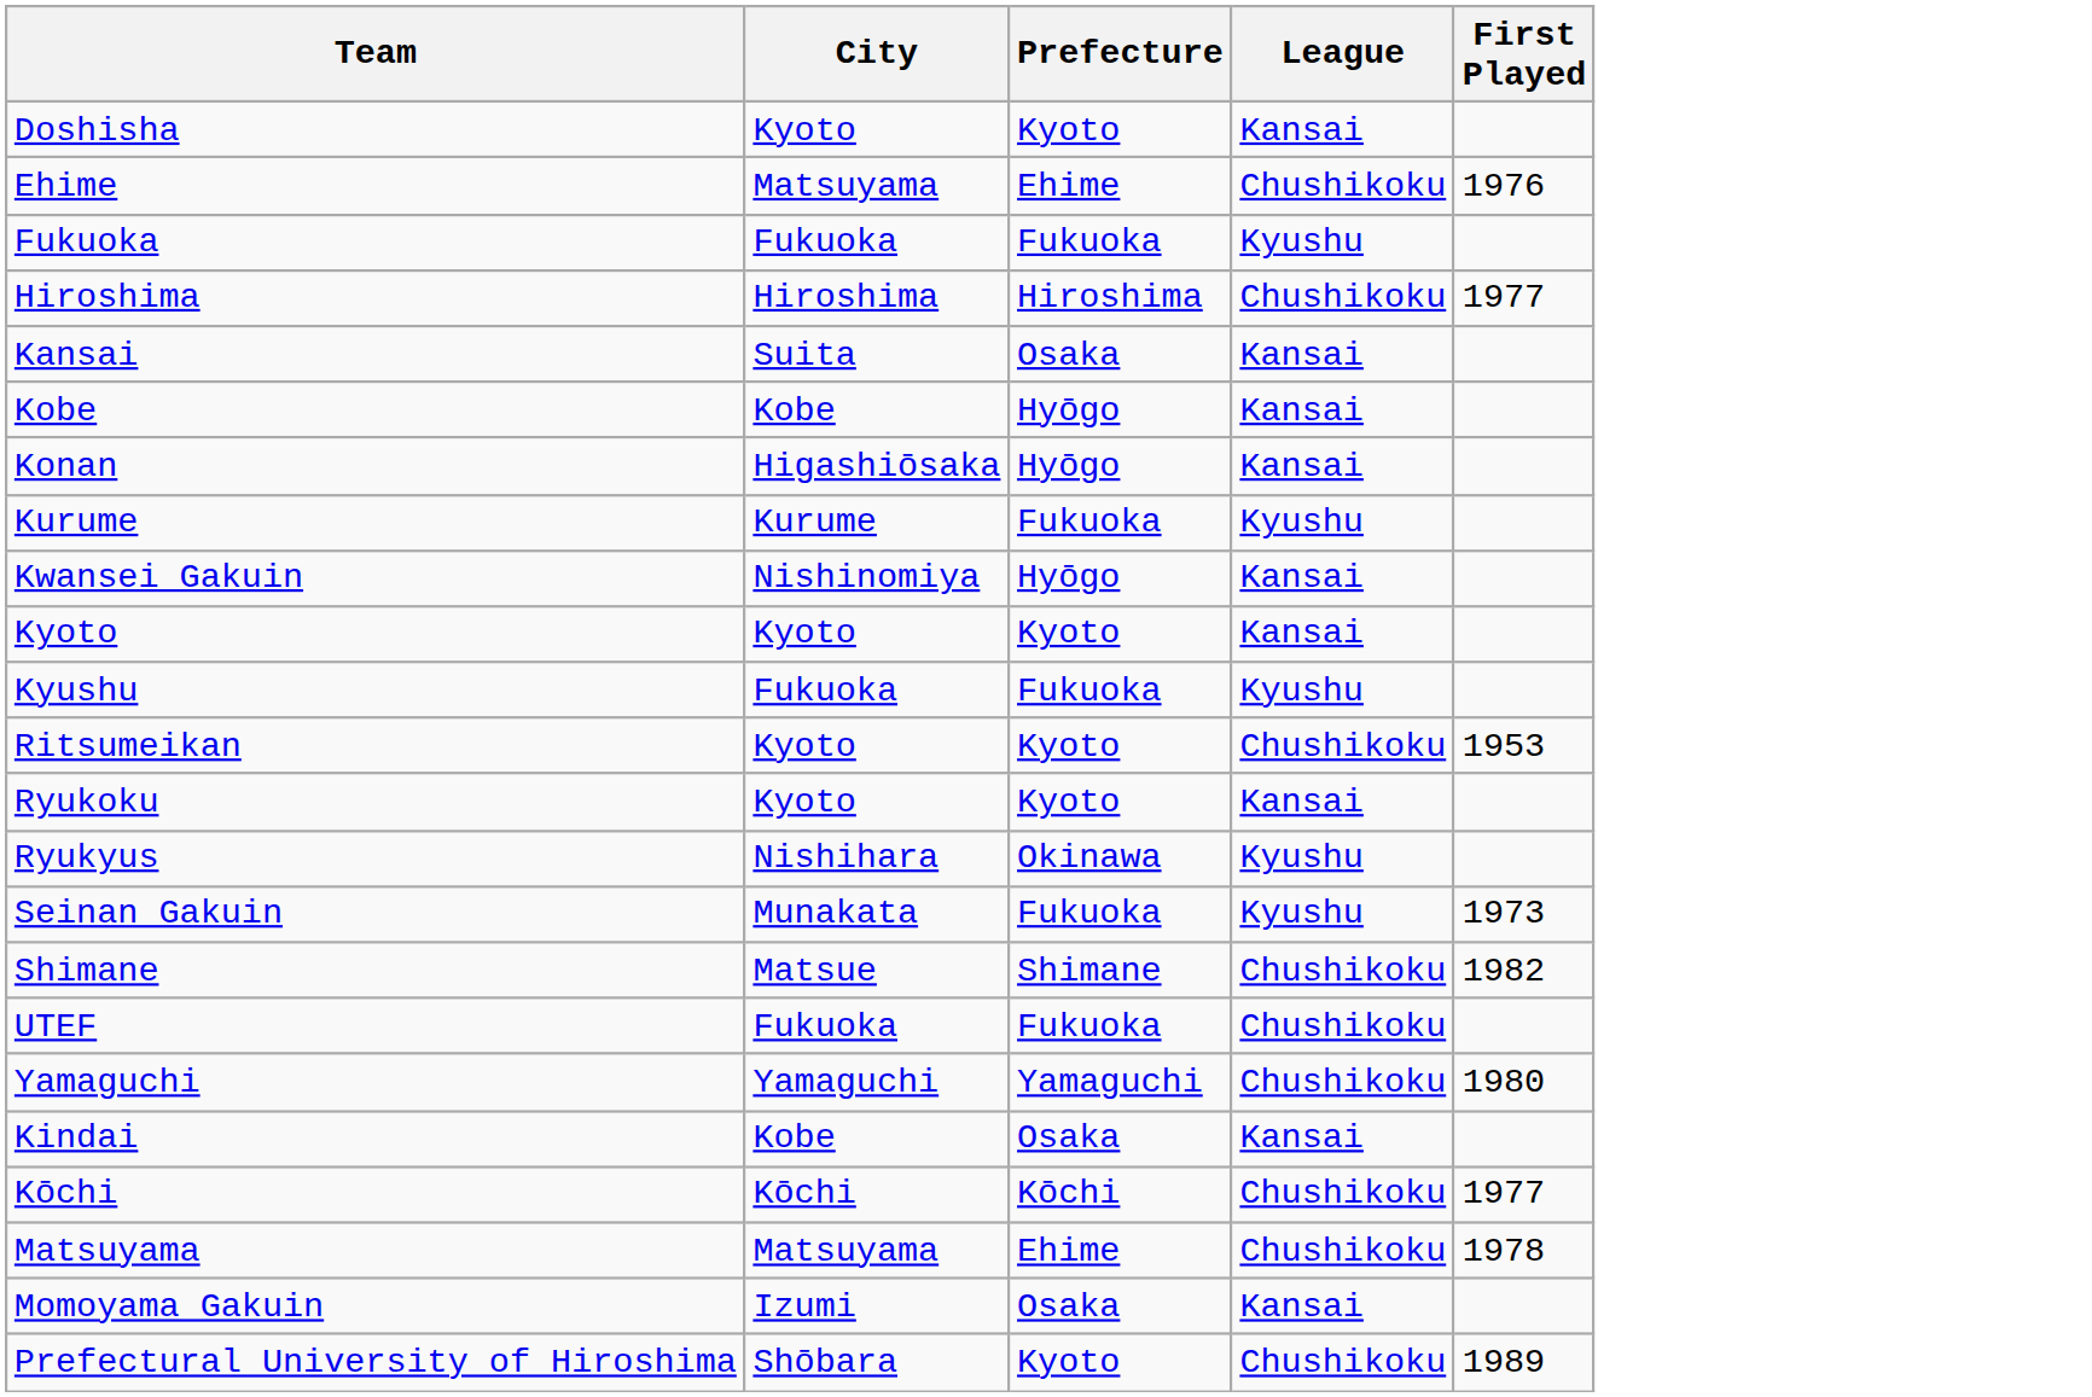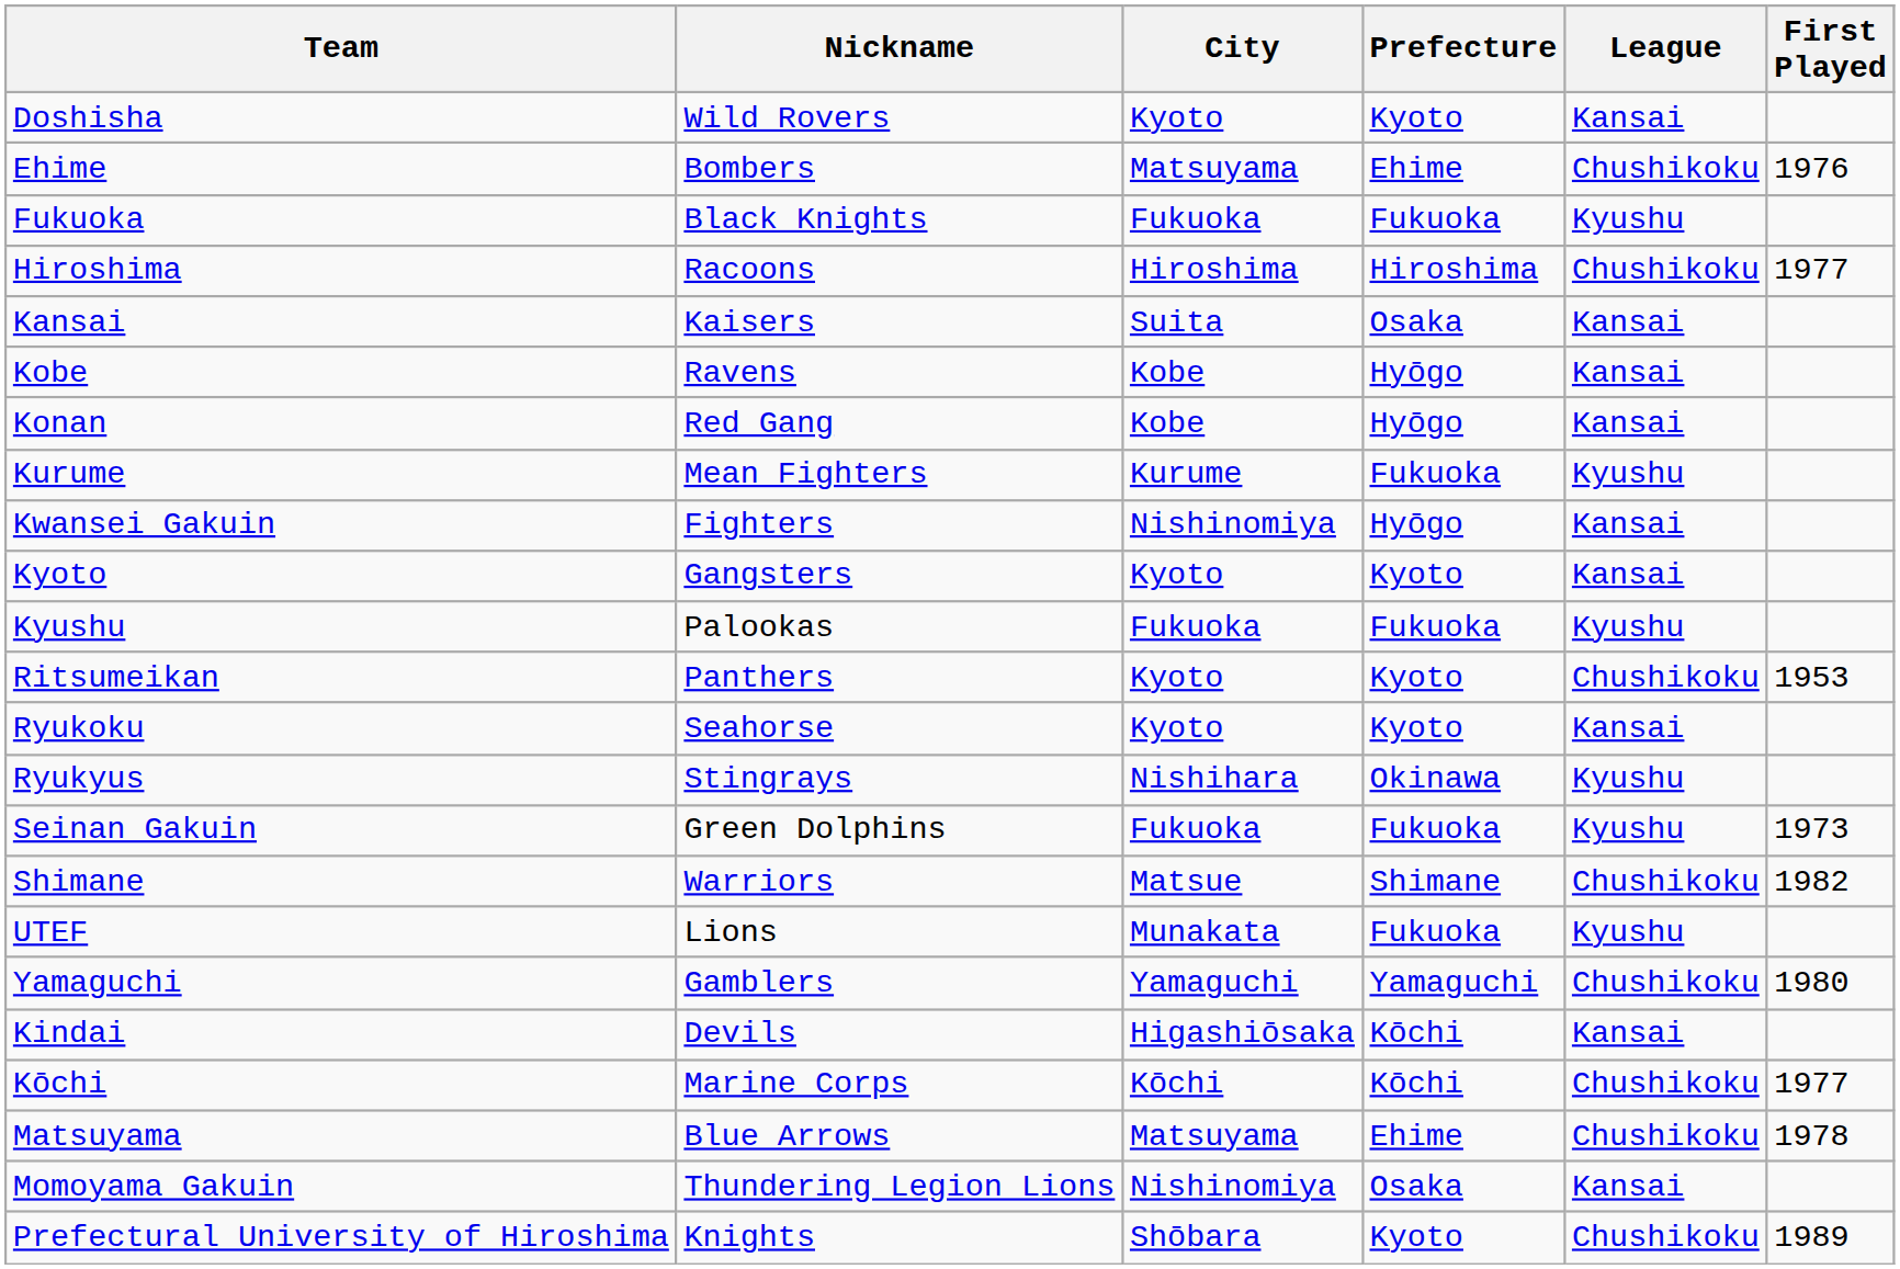+ column: Nickname | Wild Rovers | Bombers | Black Knights | Racoons | Kaisers | Ravens | Red Gang | Mean Fighters | Fighters | Gangsters | Palookas | Panthers | Seahorse | Stingrays | Green Dolphins | Warriors | Lions | Gamblers | Devils | Marine Corps | Blue Arrows | Thundering Legion Lions | Knights
Konan | City: Higashiōsaka -> Kobe
Seinan Gakuin | City: Munakata -> Fukuoka
UTEF | City: Fukuoka -> Munakata
UTEF | League: Chushikoku -> Kyushu
Kindai | City: Kobe -> Higashiōsaka
Kindai | Prefecture: Osaka -> Kōchi
Momoyama Gakuin | City: Izumi -> Nishinomiya
